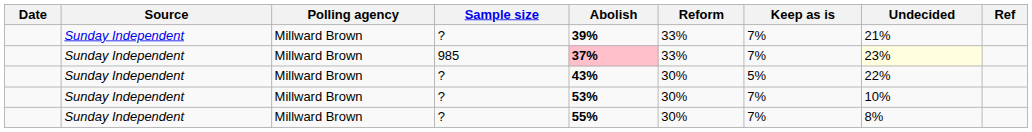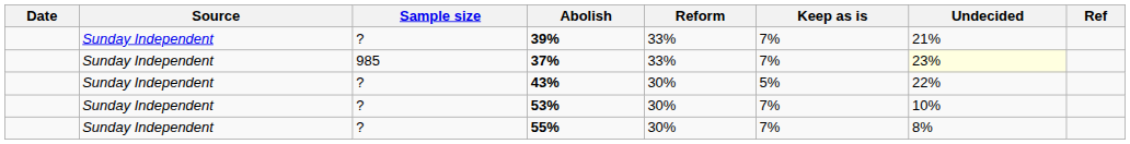- column: Polling agency | Millward Brown | Millward Brown | Millward Brown | Millward Brown | Millward Brown
985 | Abolish: pink background -> no background
